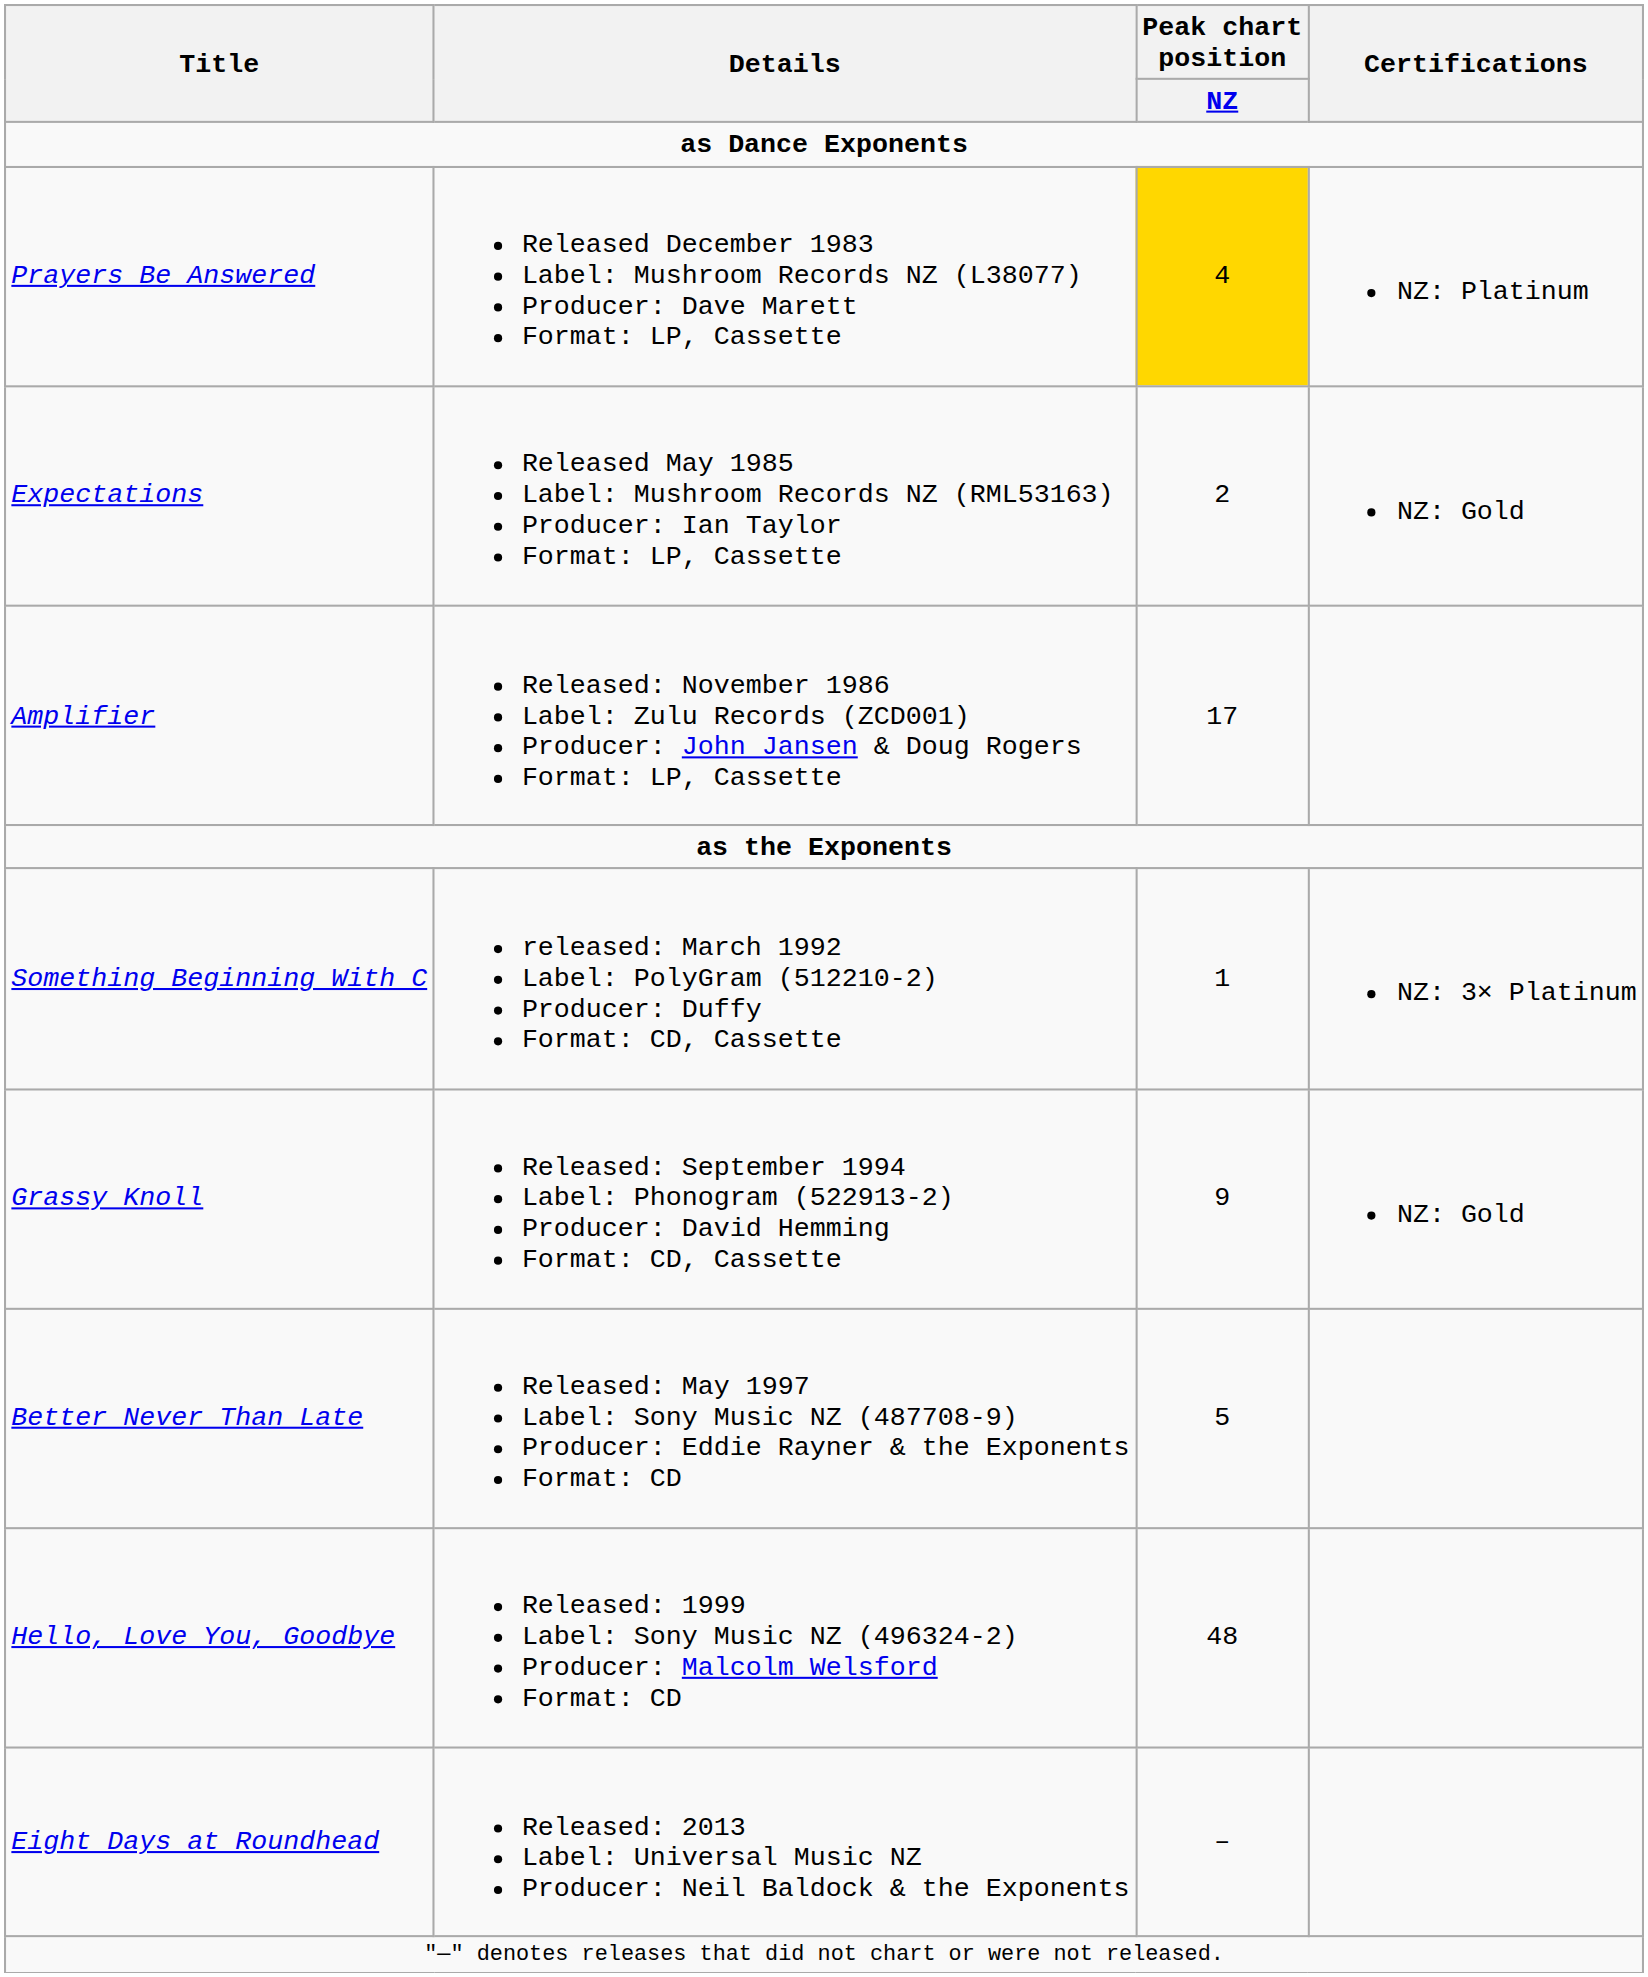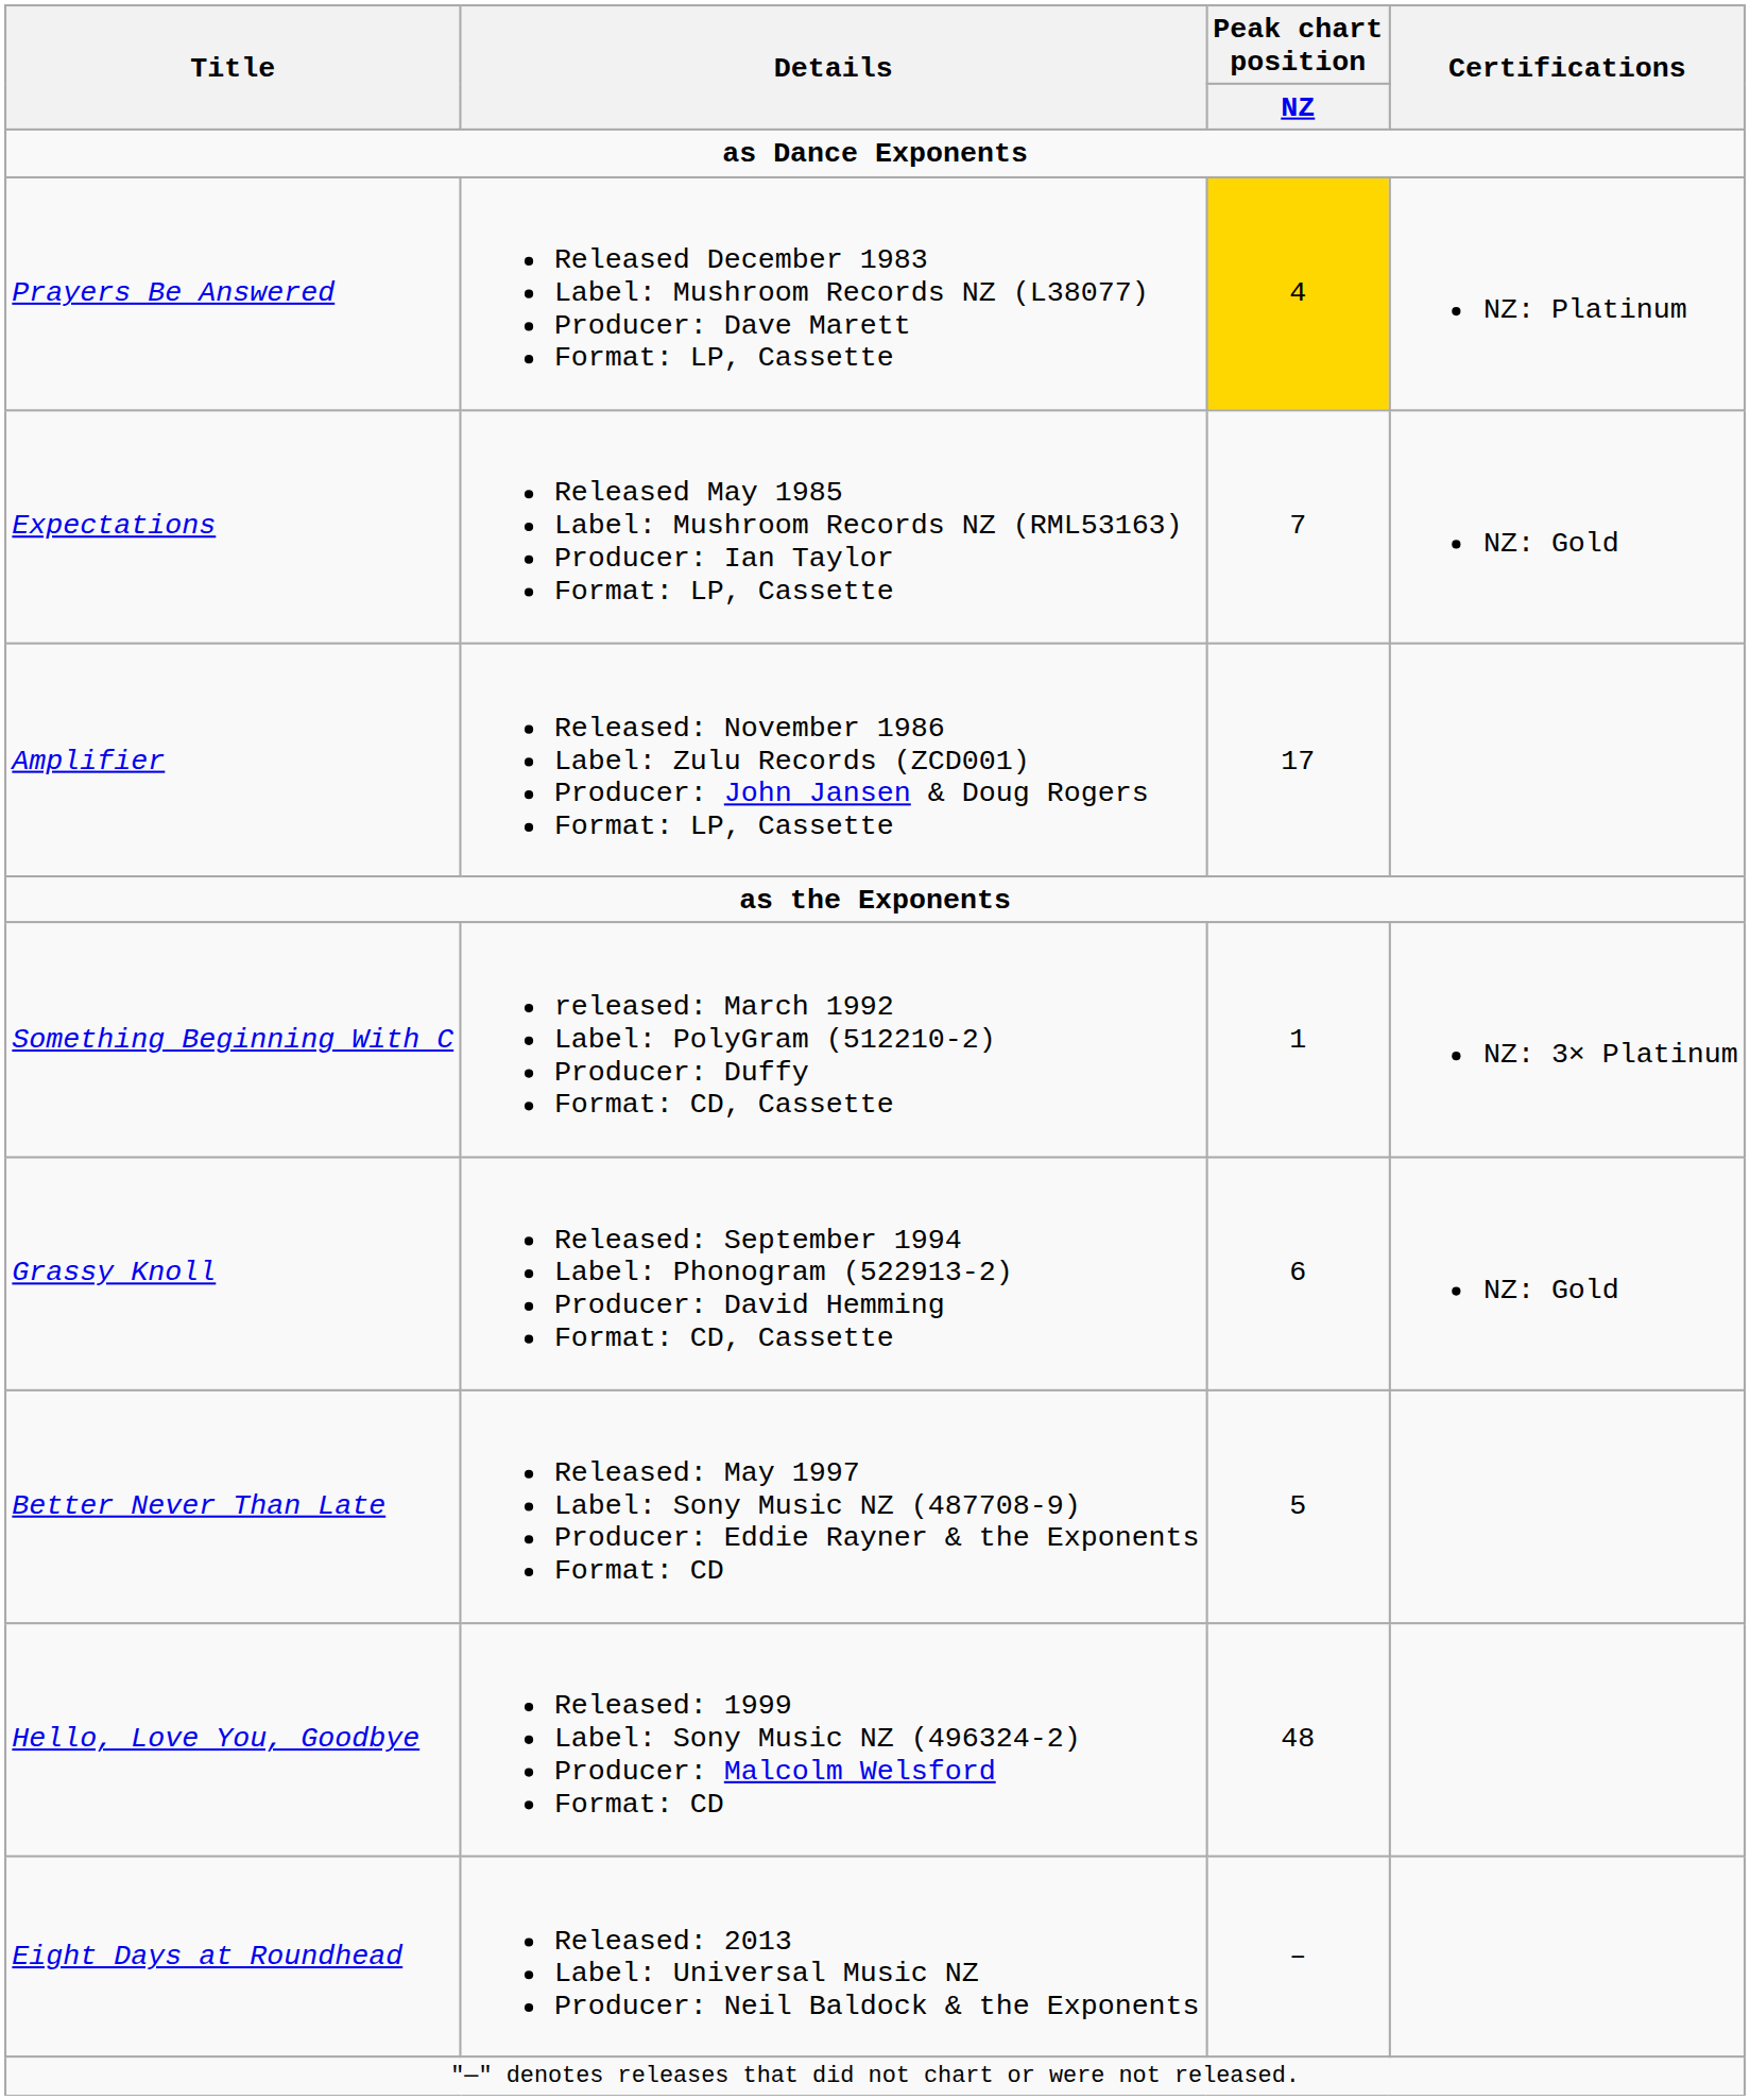Expectations | Peak chart position / NZ: 2 -> 7
Grassy Knoll | Peak chart position / NZ: 9 -> 6
